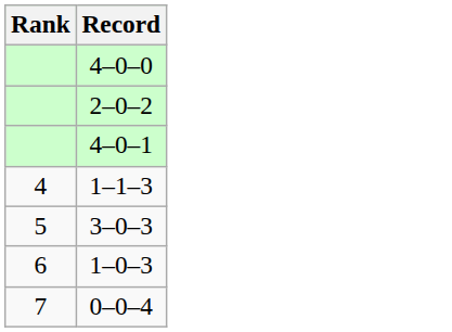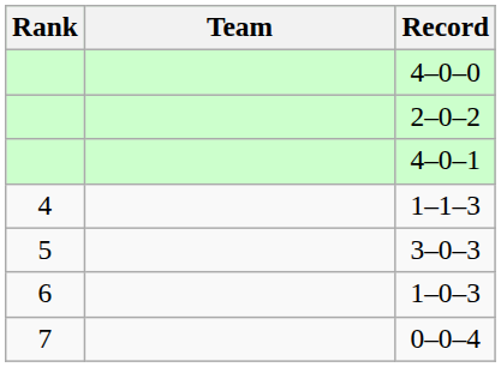+ column: Team
